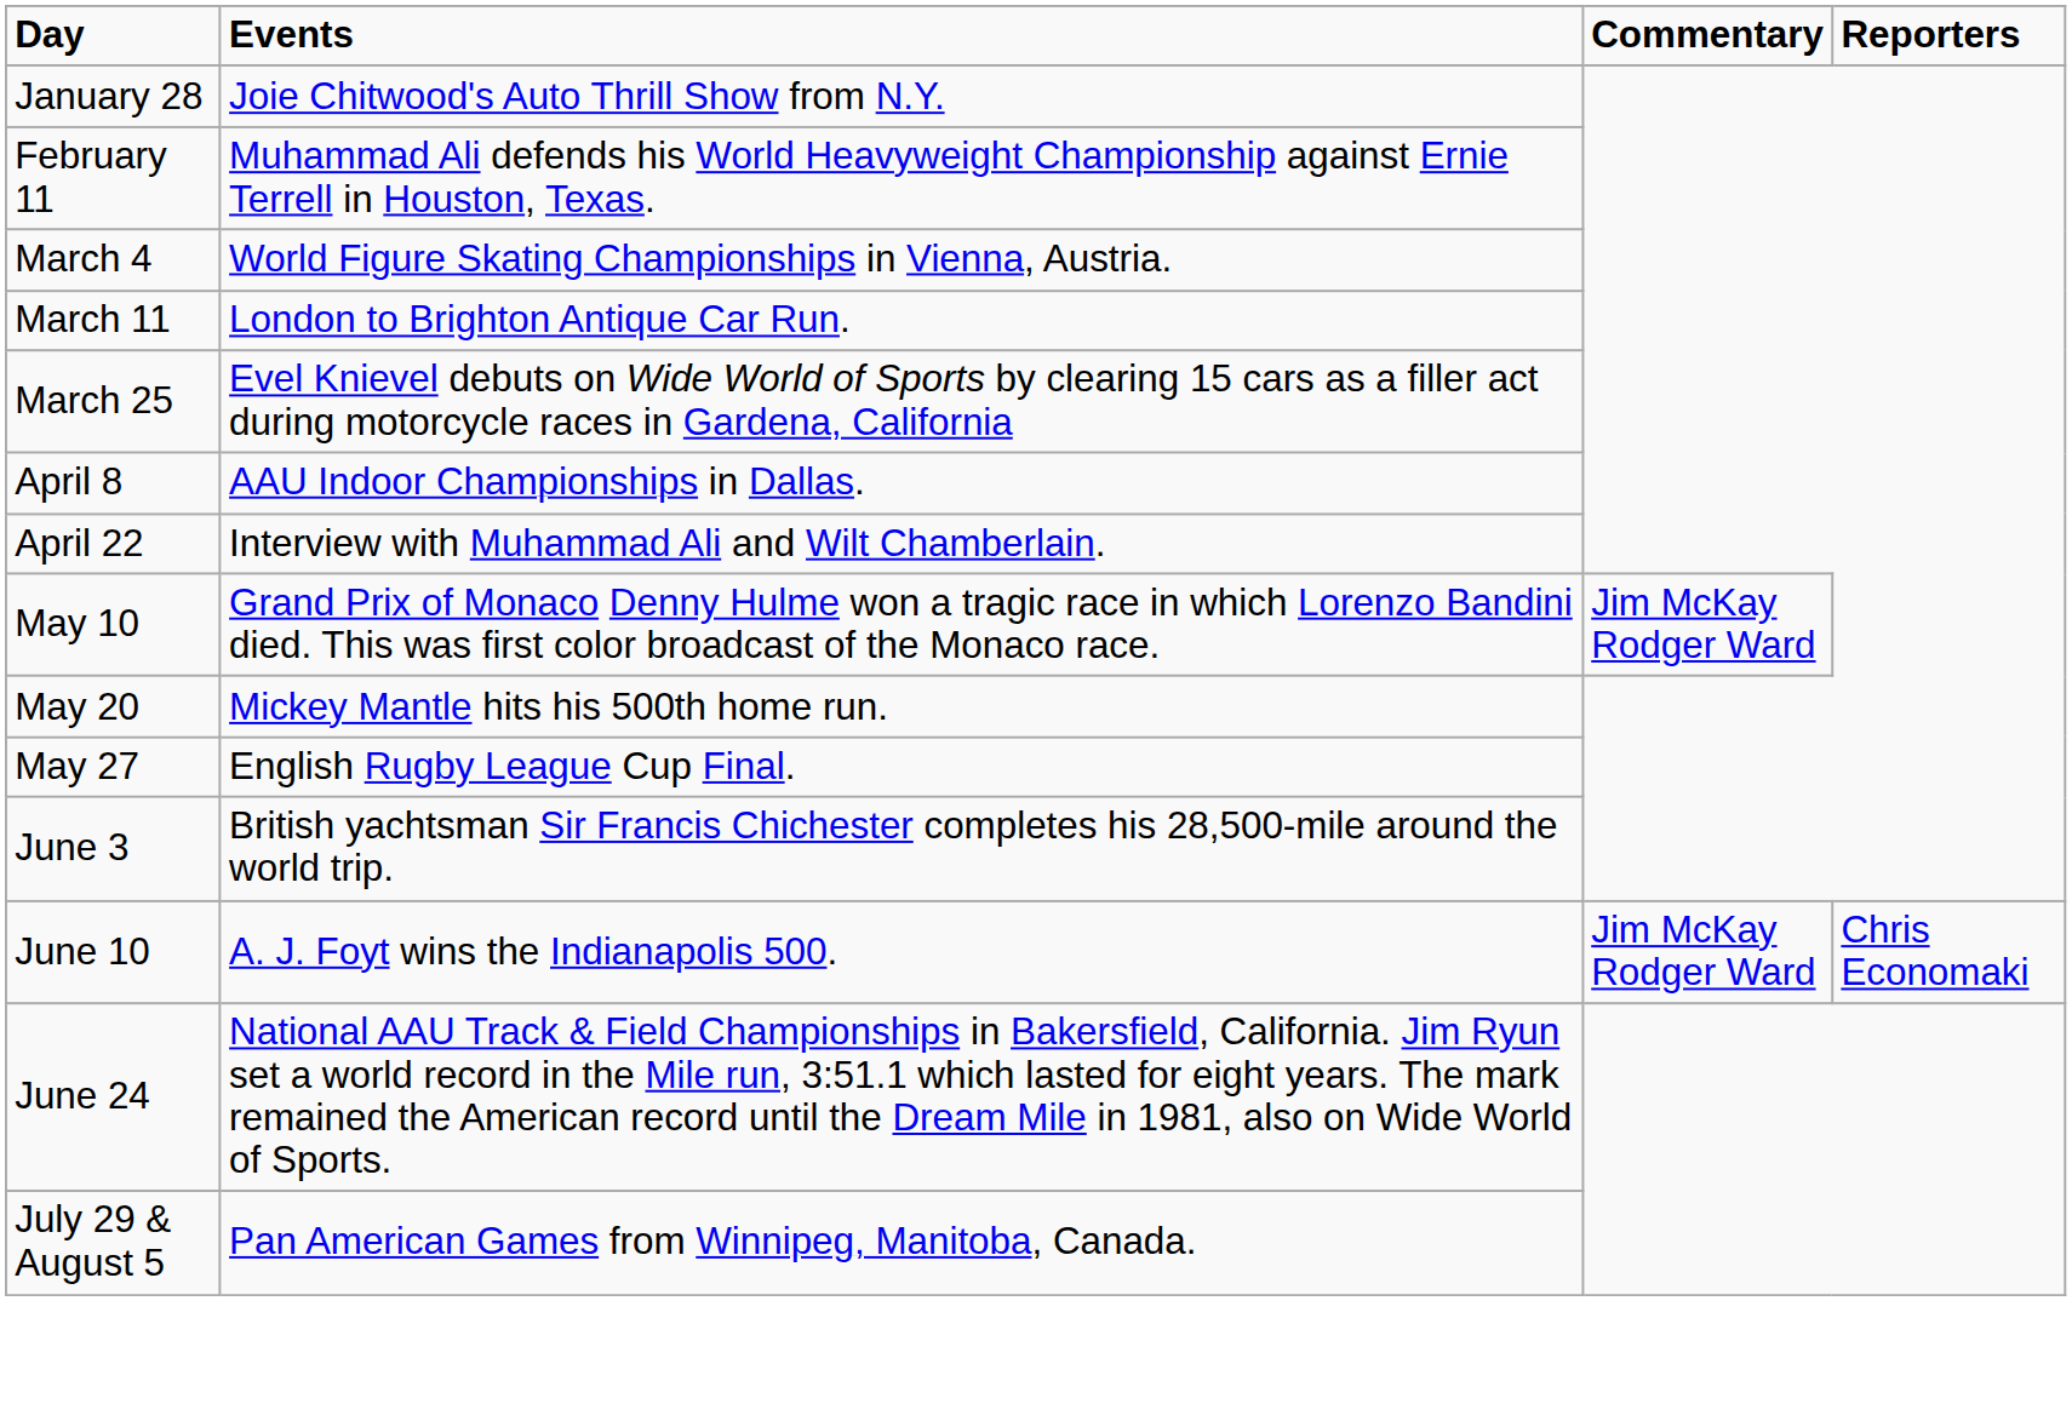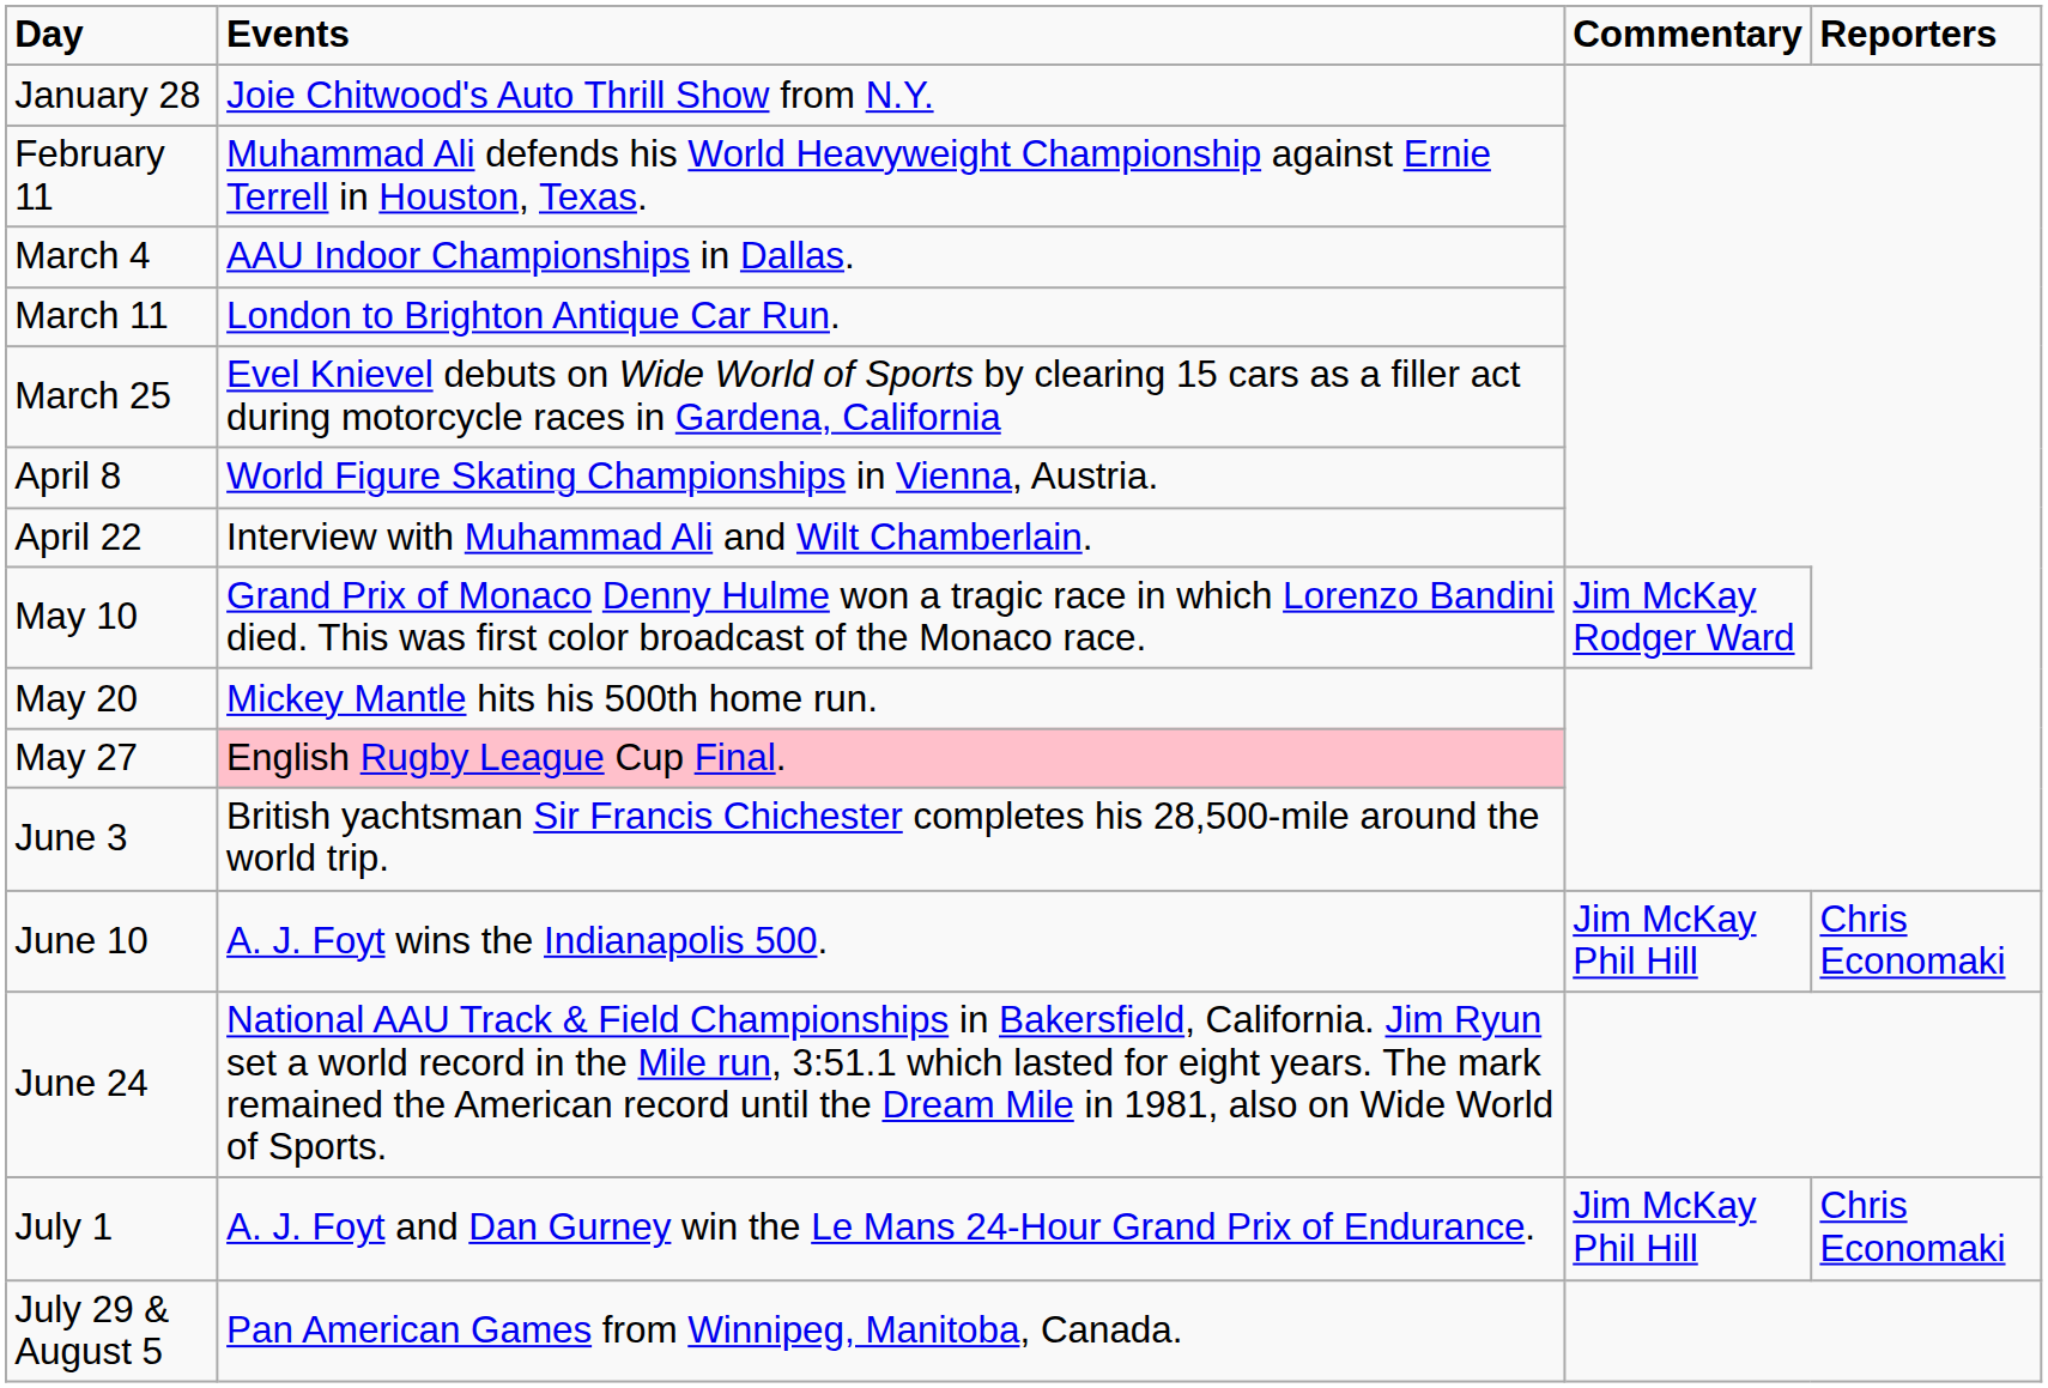March 4 | Events: World Figure Skating Championships in Vienna, Austria. -> AAU Indoor Championships in Dallas.
April 8 | Events: AAU Indoor Championships in Dallas. -> World Figure Skating Championships in Vienna, Austria.
May 27 | Events: no background -> pink background
June 10 | Commentary: Jim McKay Rodger Ward -> Jim McKay Phil Hill
+ row: July 1 | A. J. Foyt and Dan Gurney win the Le Mans 24-Hour Grand Prix of Endurance. | Jim McKay Phil Hill | Chris Economaki
